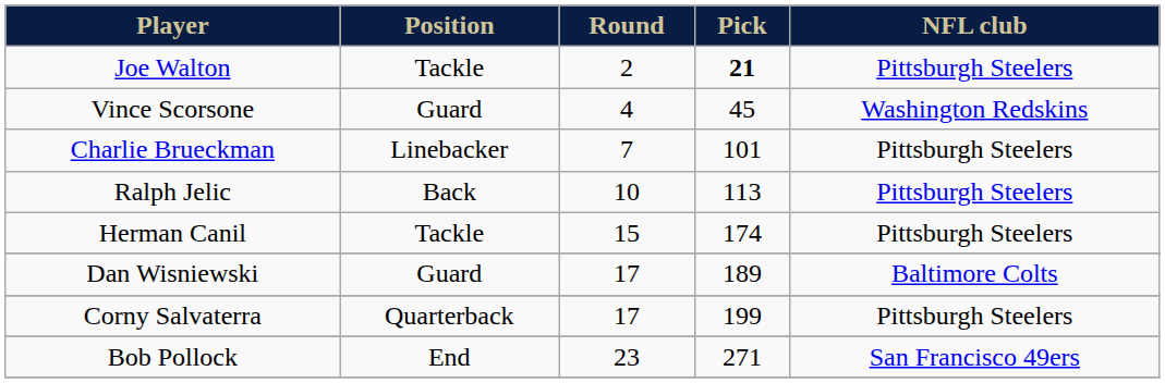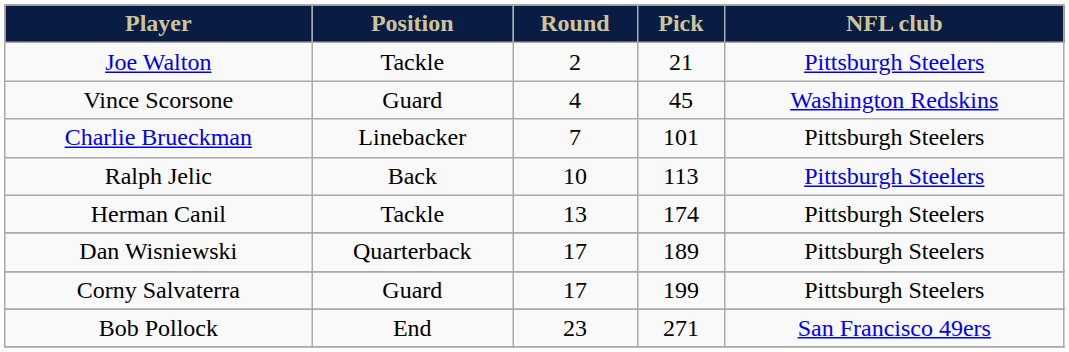Joe Walton | Pick: bold -> normal
Herman Canil | Round: 15 -> 13
Dan Wisniewski | Position: Guard -> Quarterback
Dan Wisniewski | NFL club: Baltimore Colts -> Pittsburgh Steelers
Corny Salvaterra | Position: Quarterback -> Guard
